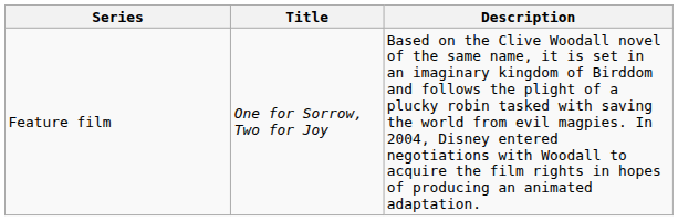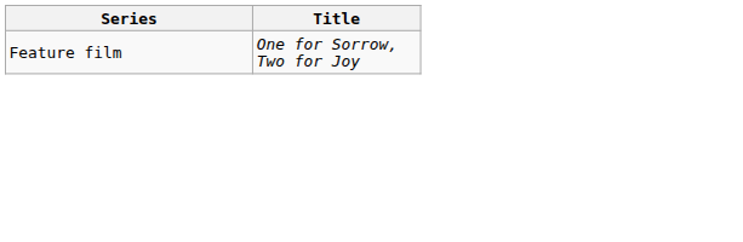- column: Description | Based on the Clive Woodall novel of the same name, it is set in an imaginary kingdom of Birddom and follows the plight of a plucky robin tasked with saving the world from evil magpies. In 2004, Disney entered negotiations with Woodall to acquire the film rights in hopes of producing an animated adaptation.
